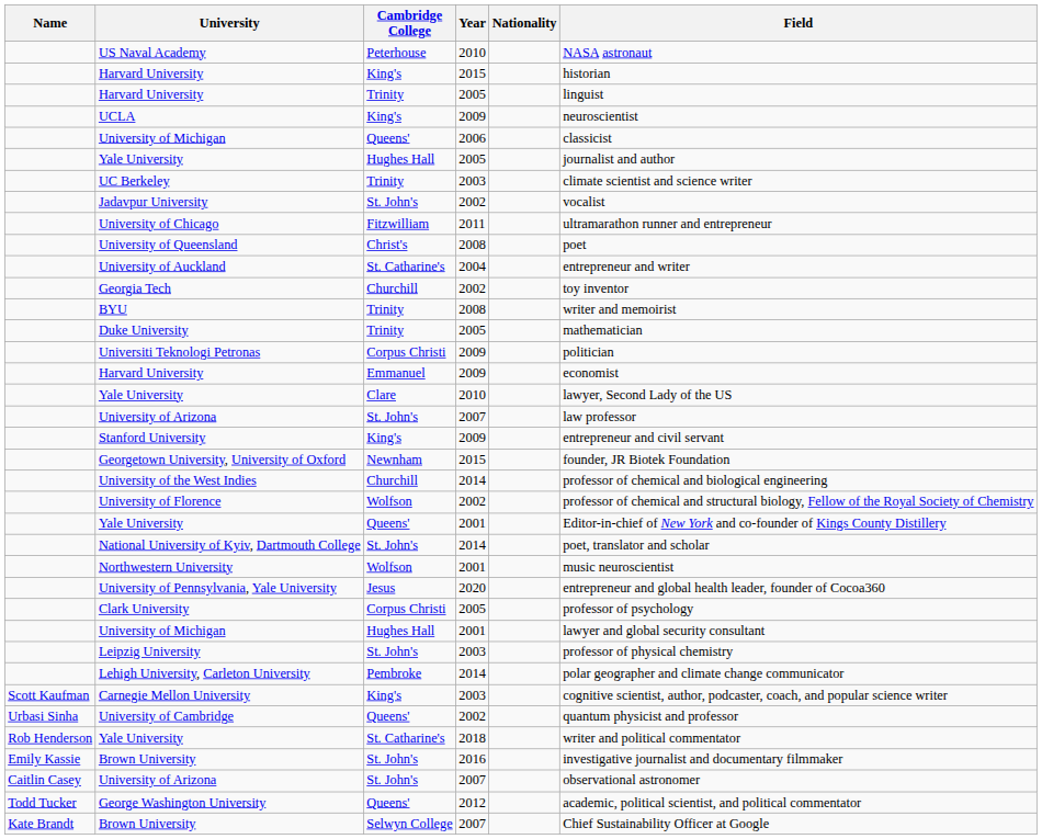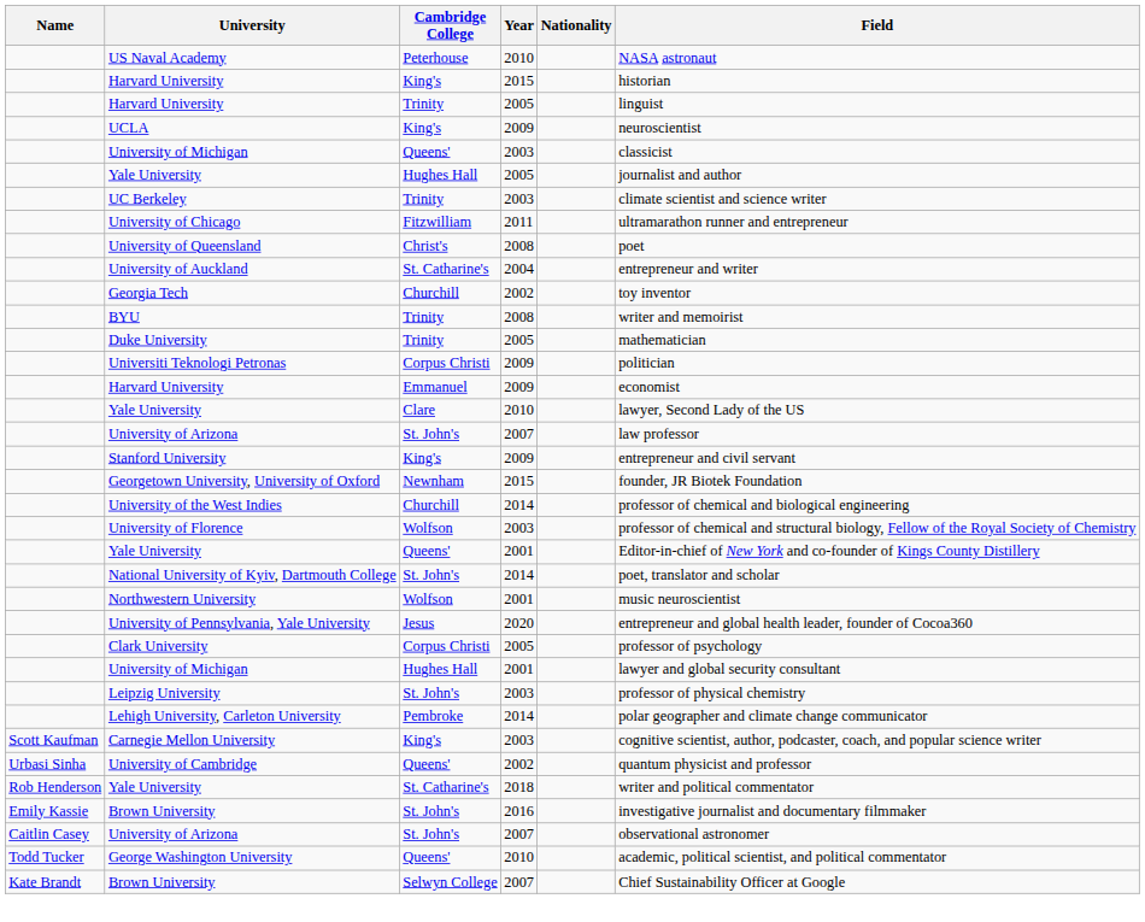University of Michigan / Queens' | Year: 2006 -> 2003
- row: Jadavpur University | St. John's | 2002 | vocalist
University of Florence | Year: 2002 -> 2003
George Washington University | Year: 2012 -> 2010
